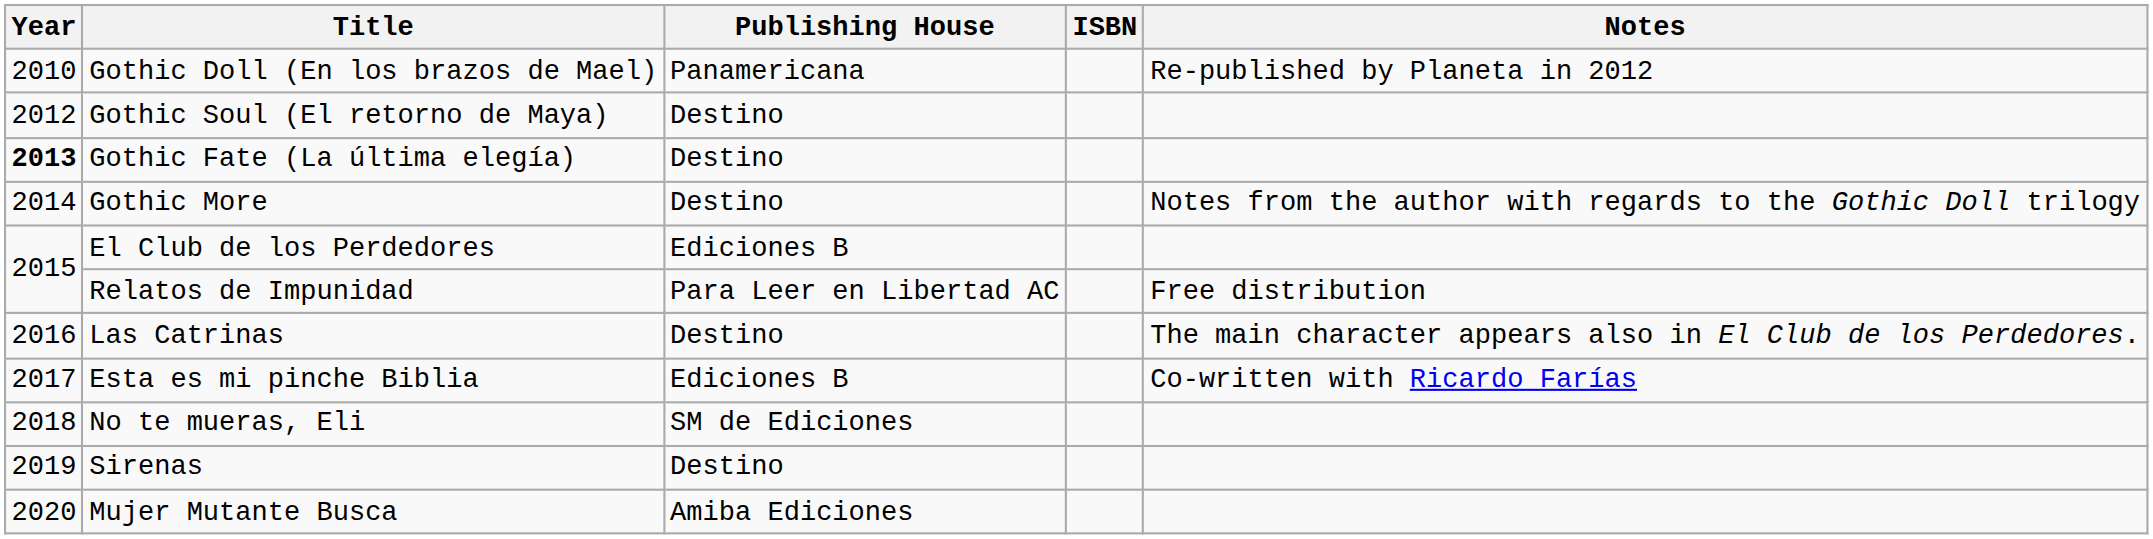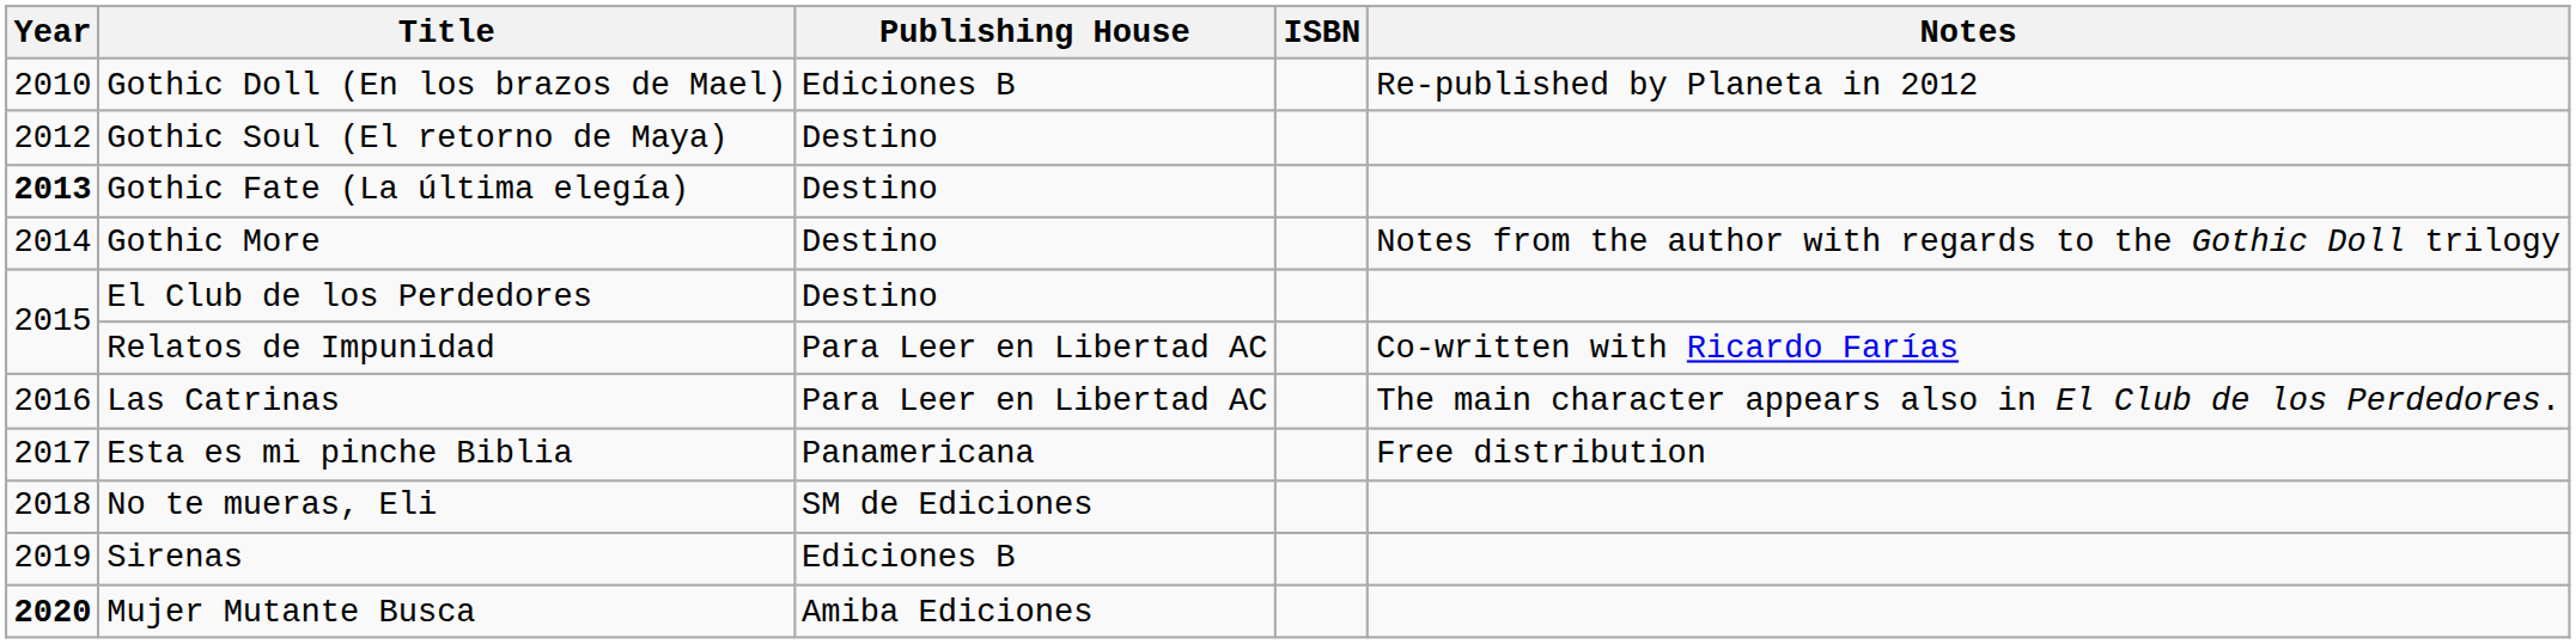Gothic Doll (En los brazos de Mael) | Publishing House: Panamericana -> Ediciones B
El Club de los Perdedores | Publishing House: Ediciones B -> Destino
Relatos de Impunidad | Notes: Free distribution -> Co-written with Ricardo Farías
Las Catrinas | Publishing House: Destino -> Para Leer en Libertad AC
Esta es mi pinche Biblia | Publishing House: Ediciones B -> Panamericana
Esta es mi pinche Biblia | Notes: Co-written with Ricardo Farías -> Free distribution
Sirenas | Publishing House: Destino -> Ediciones B
Mujer Mutante Busca | Year: normal -> bold
